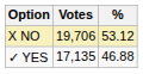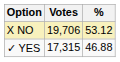✓ YES | Votes: 17,135 -> 17,315
